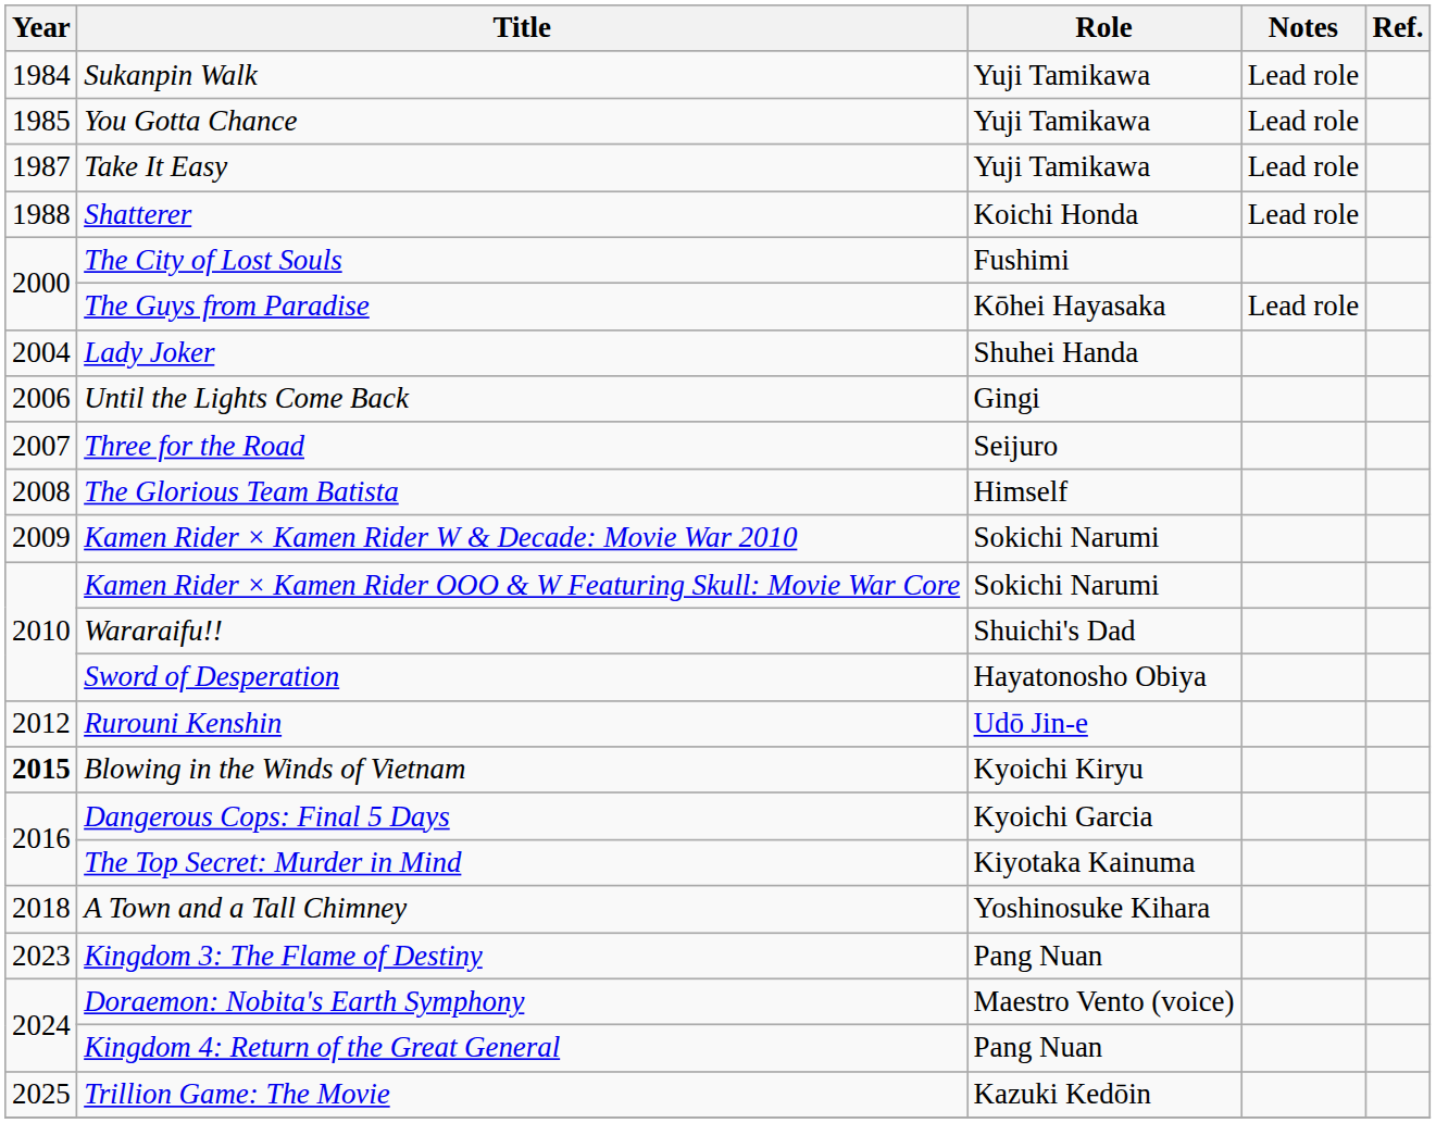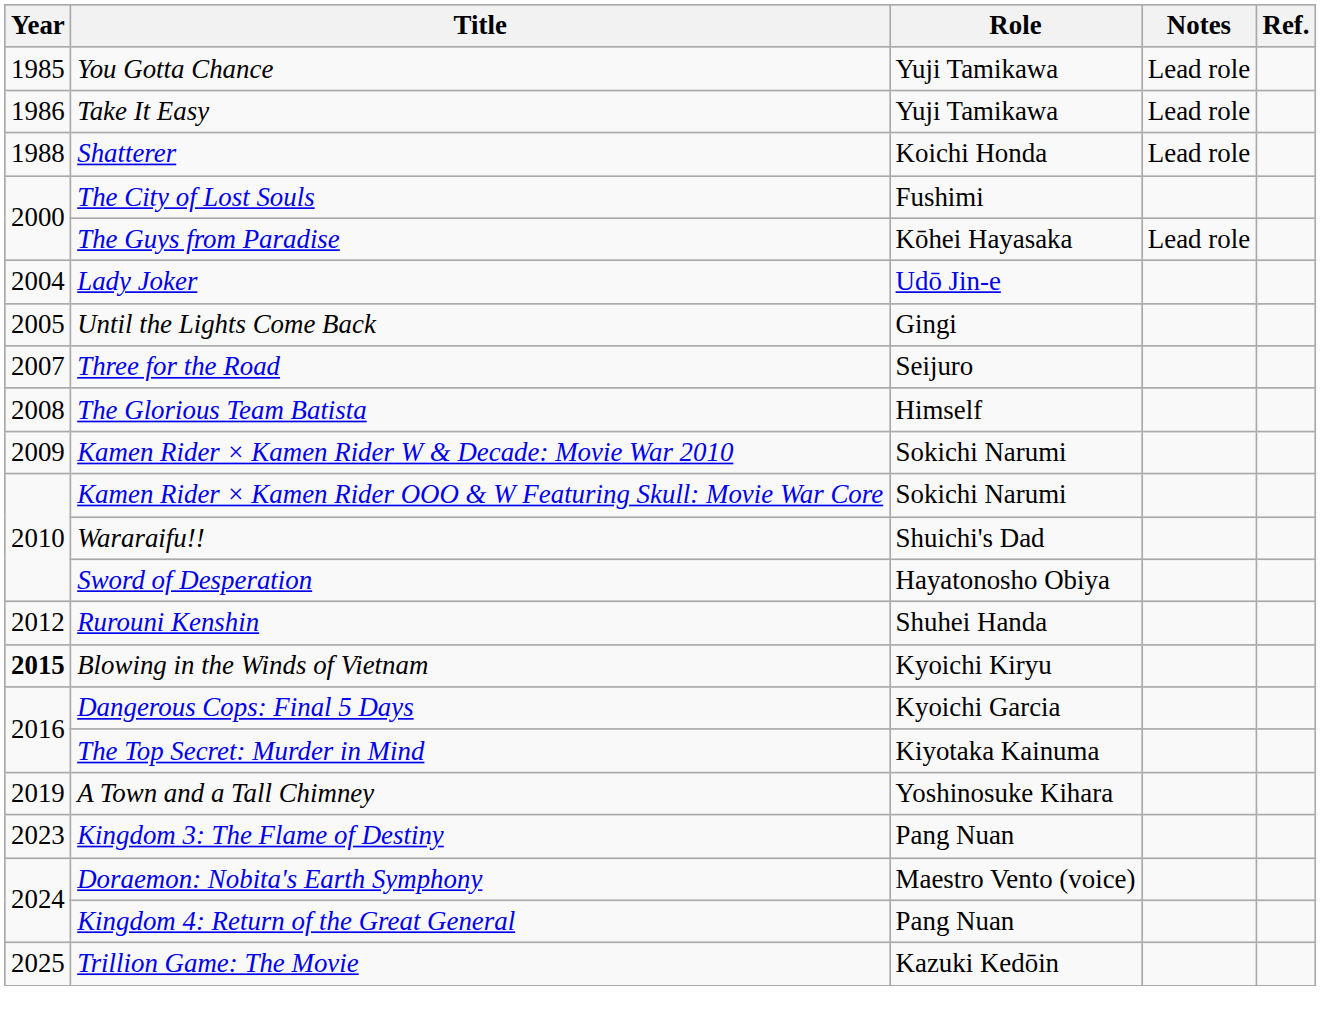- row: 1984 | Sukanpin Walk | Yuji Tamikawa | Lead role
Take It Easy | Year: 1987 -> 1986
Lady Joker | Role: Shuhei Handa -> Udō Jin-e
Until the Lights Come Back | Year: 2006 -> 2005
Rurouni Kenshin | Role: Udō Jin-e -> Shuhei Handa
A Town and a Tall Chimney | Year: 2018 -> 2019
